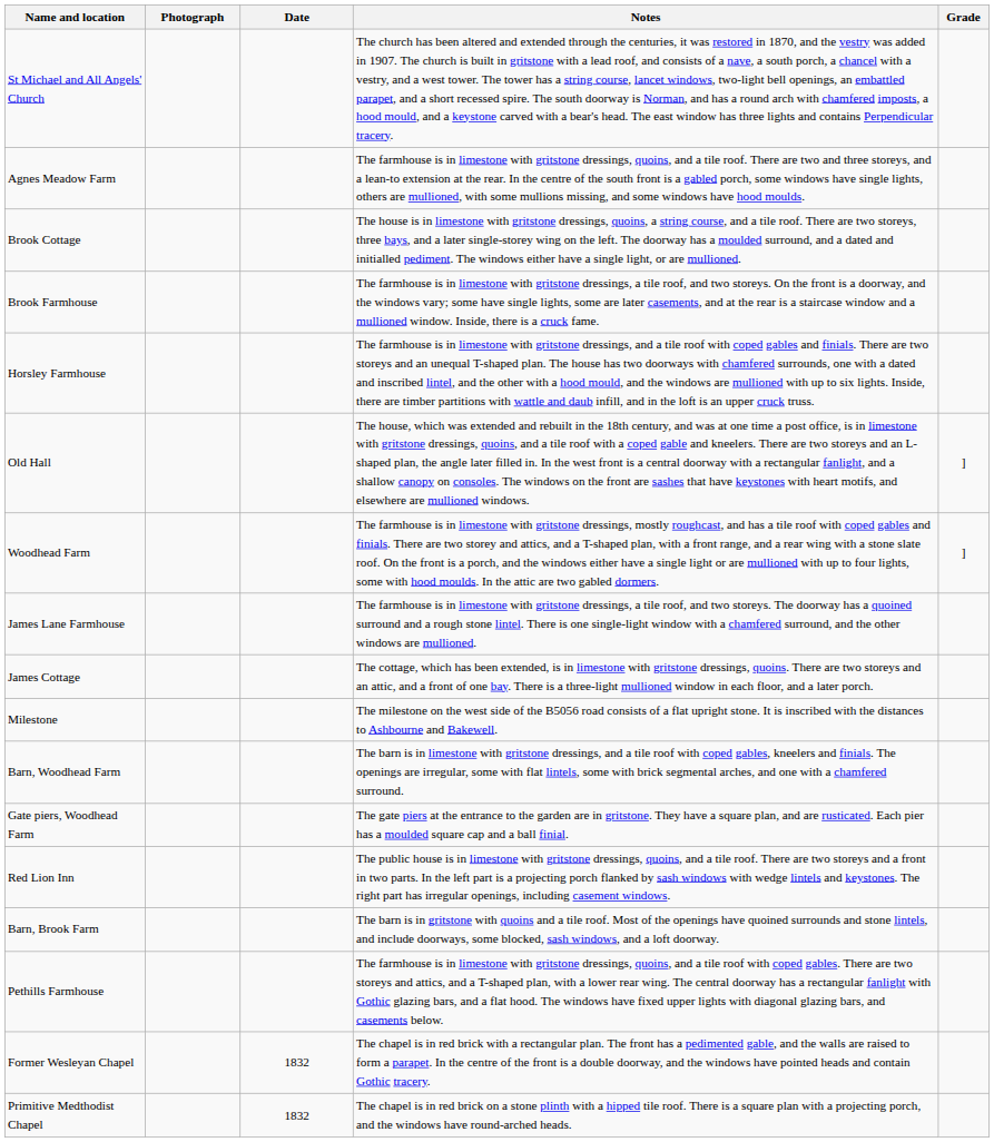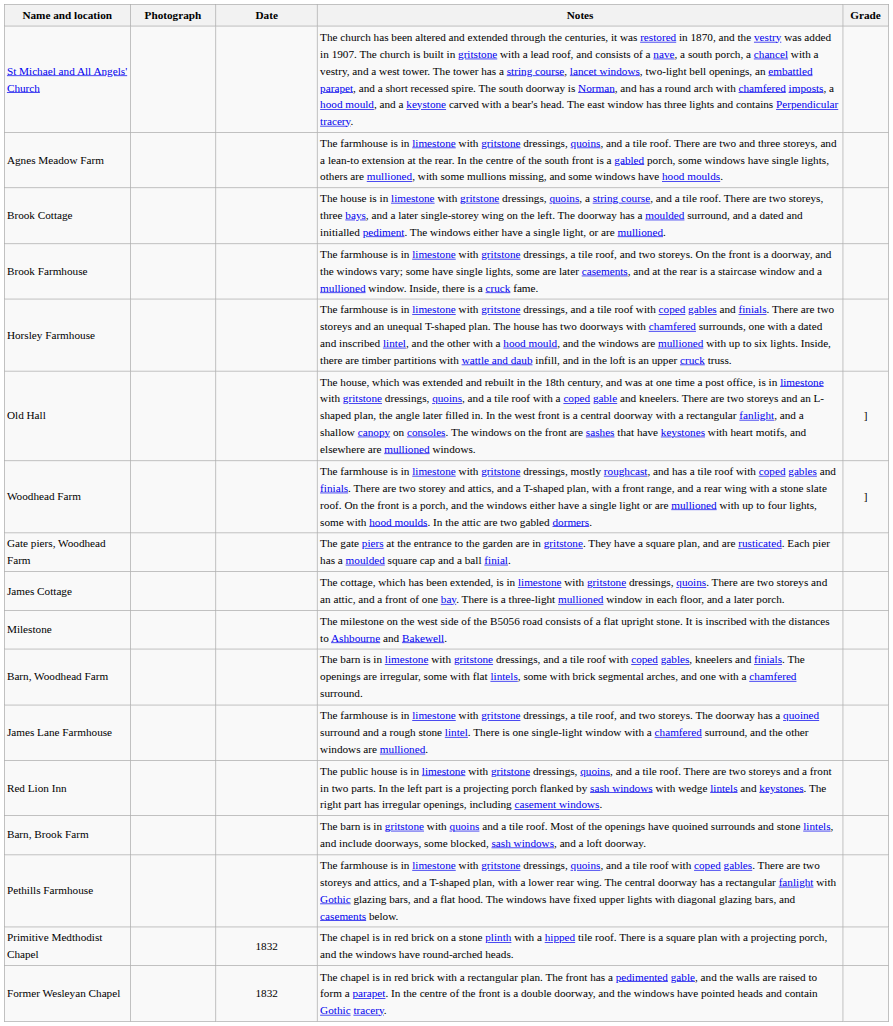rows swapped: James Lane Farmhouse <-> Gate piers, Woodhead Farm
rows swapped: Primitive Medthodist Chapel <-> Former Wesleyan Chapel
